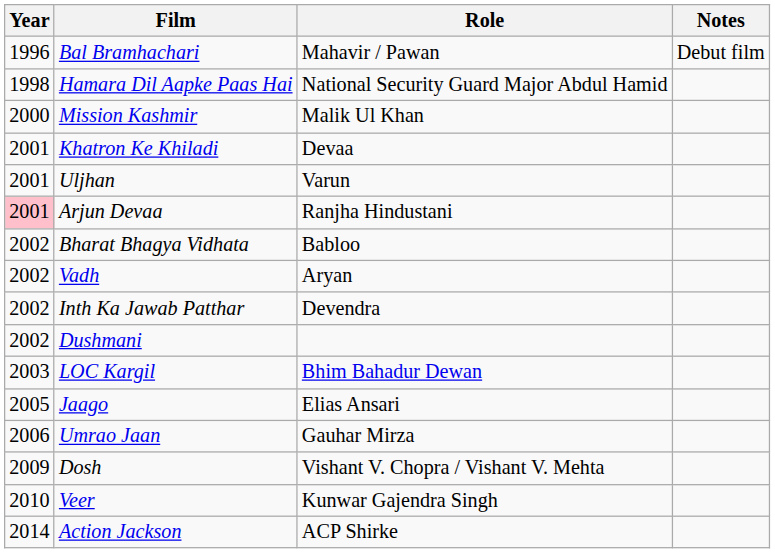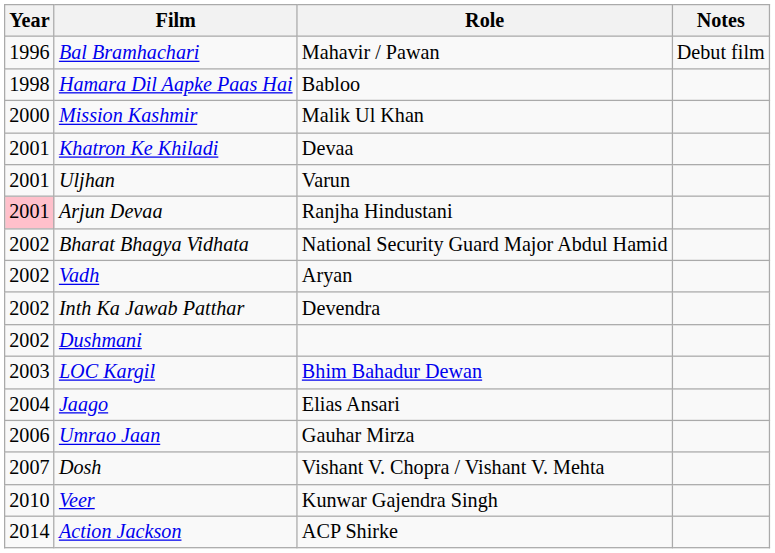Hamara Dil Aapke Paas Hai | Role: National Security Guard Major Abdul Hamid -> Babloo
Bharat Bhagya Vidhata | Role: Babloo -> National Security Guard Major Abdul Hamid
Jaago | Year: 2005 -> 2004
Dosh | Year: 2009 -> 2007
